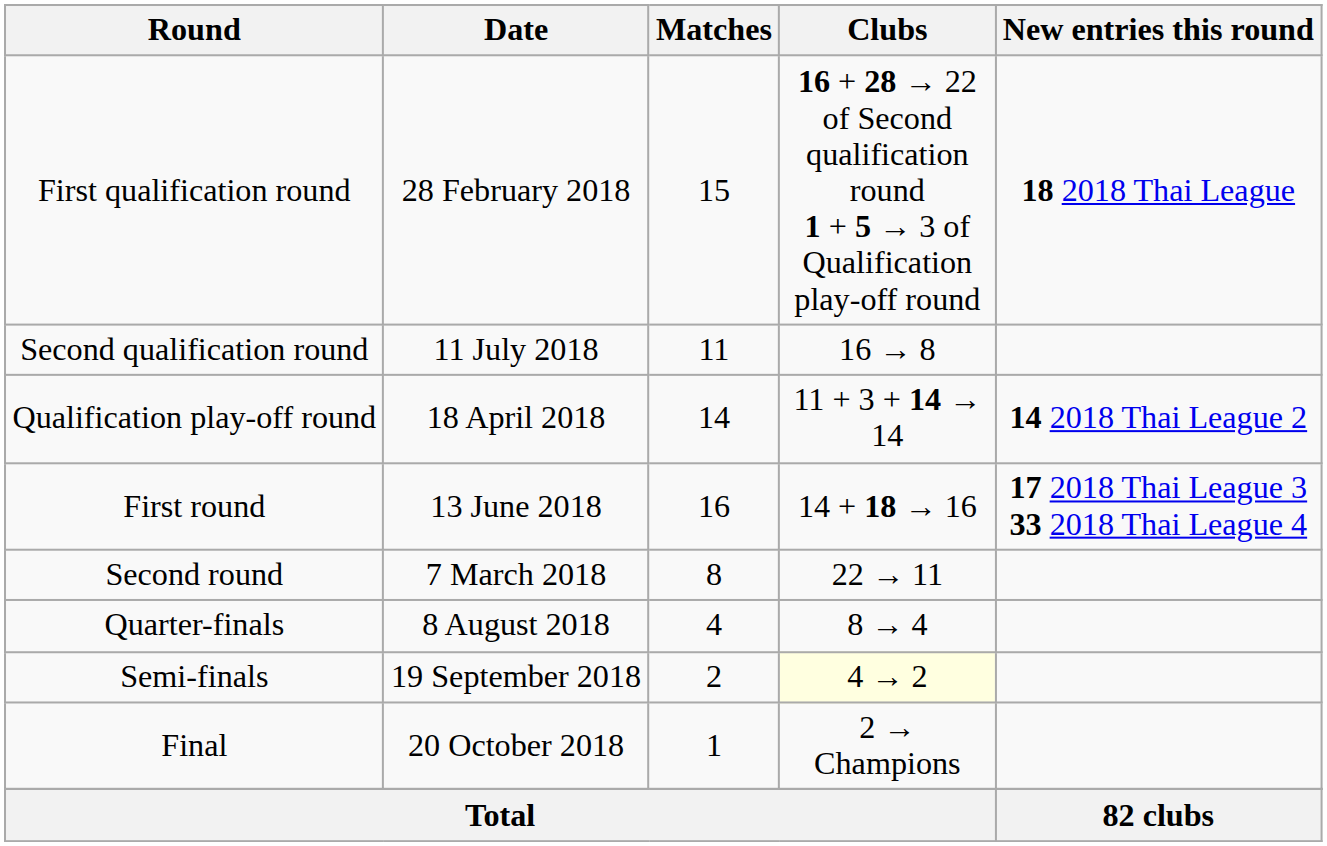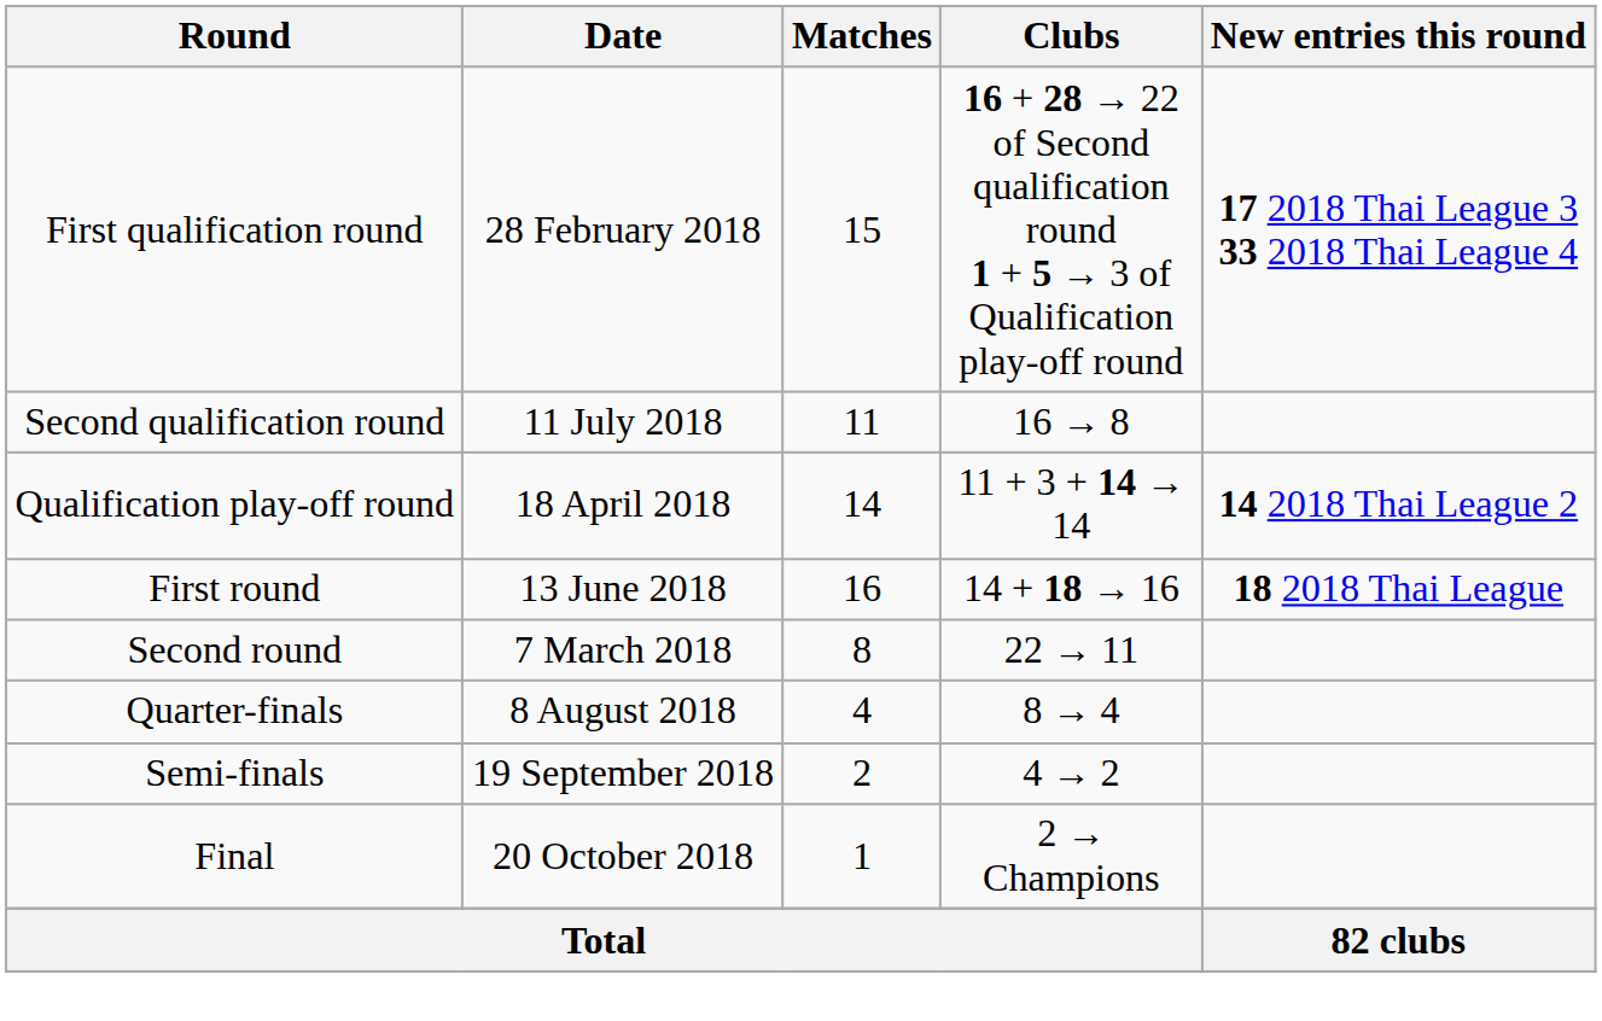First qualification round | New entries this round: 18 2018 Thai League -> 17 2018 Thai League 3 33 2018 Thai League 4
First round | New entries this round: 17 2018 Thai League 3 33 2018 Thai League 4 -> 18 2018 Thai League
Semi-finals | Clubs: lightyellow background -> no background
